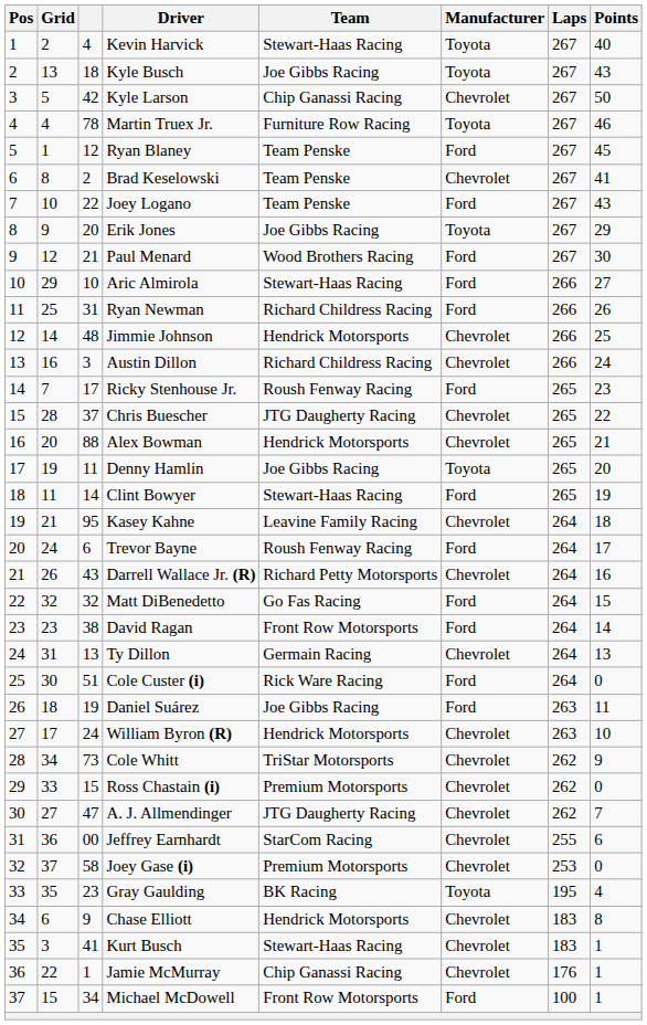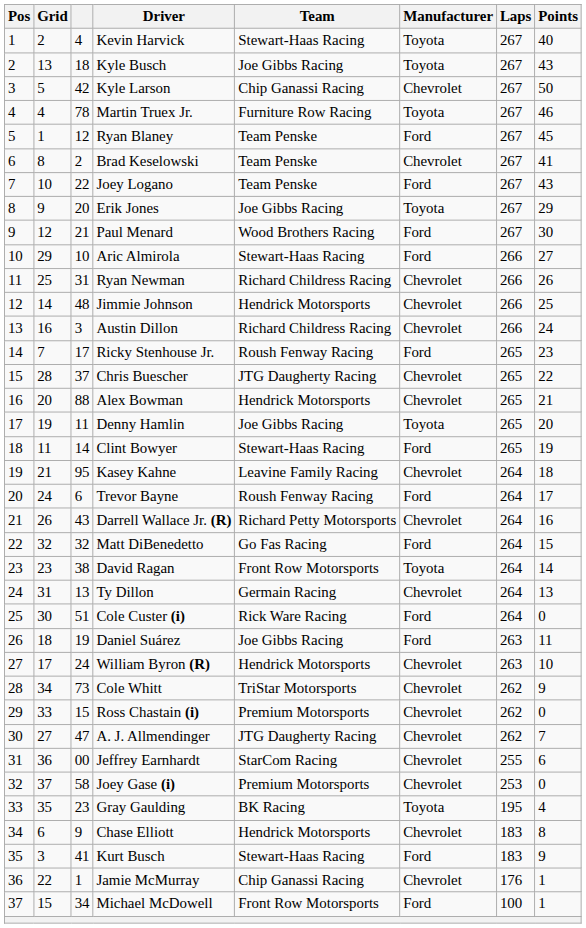Ryan Newman | Manufacturer: Ford -> Chevrolet
David Ragan | Manufacturer: Ford -> Toyota
Kurt Busch | Manufacturer: Chevrolet -> Ford
Kurt Busch | Points: 1 -> 9
